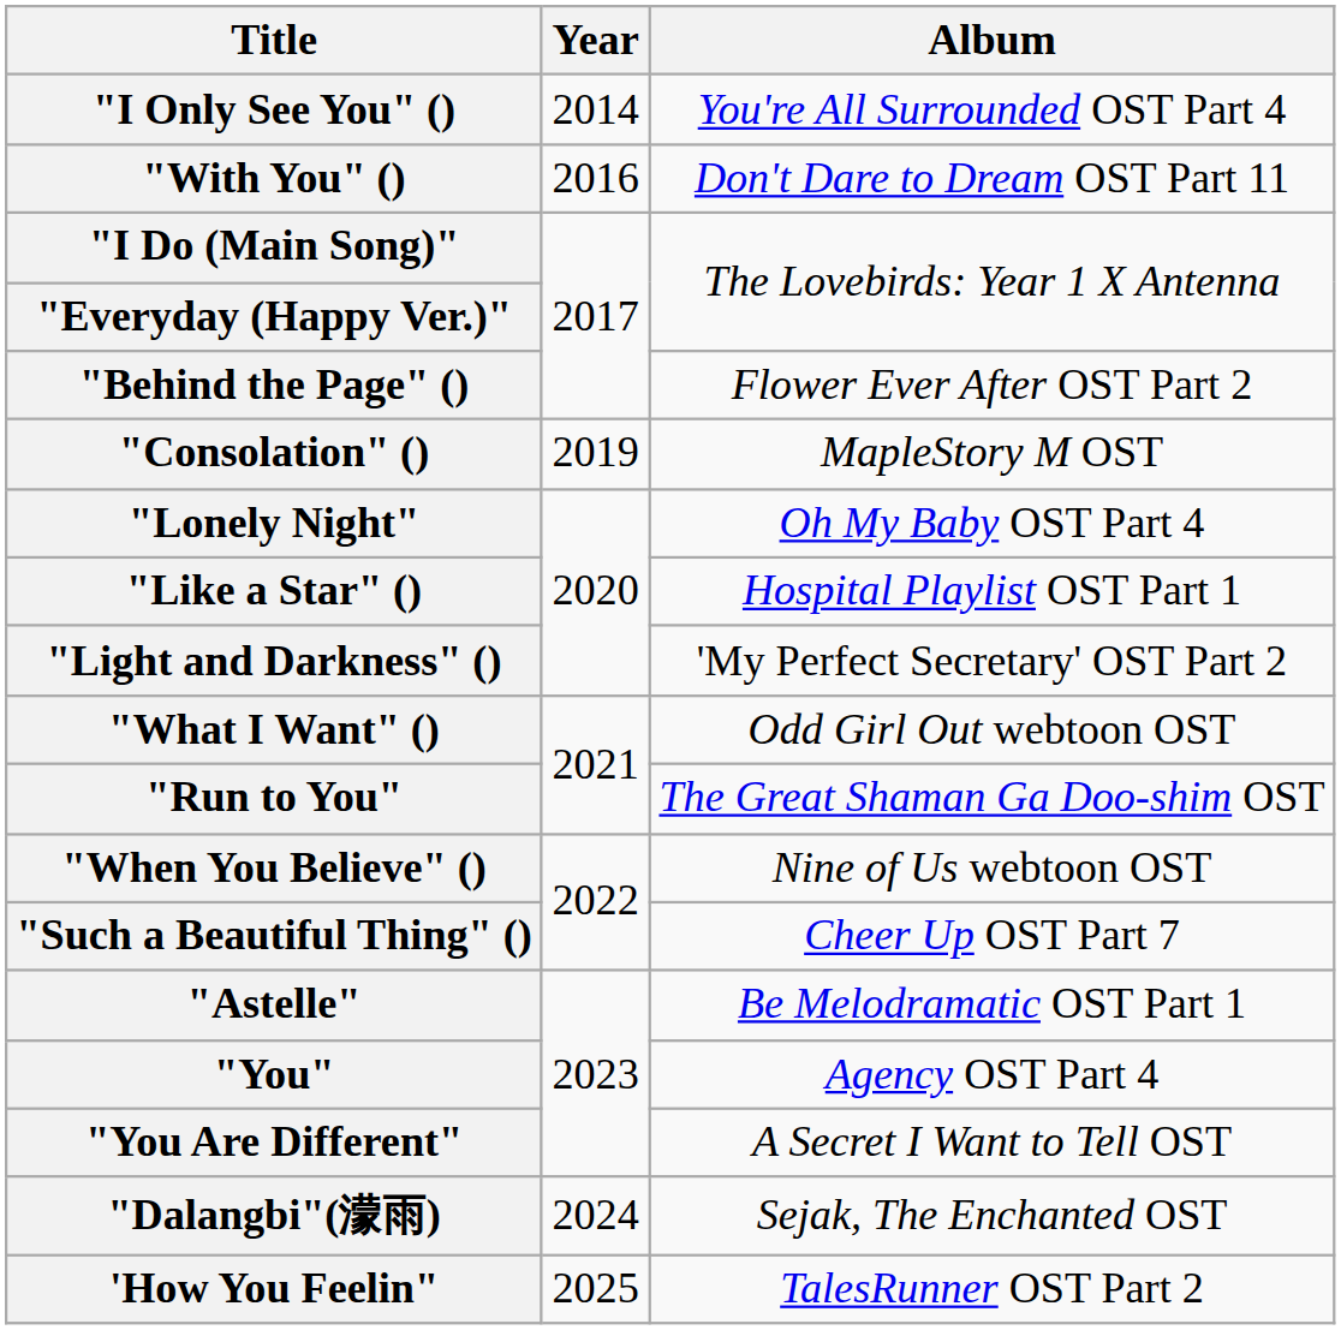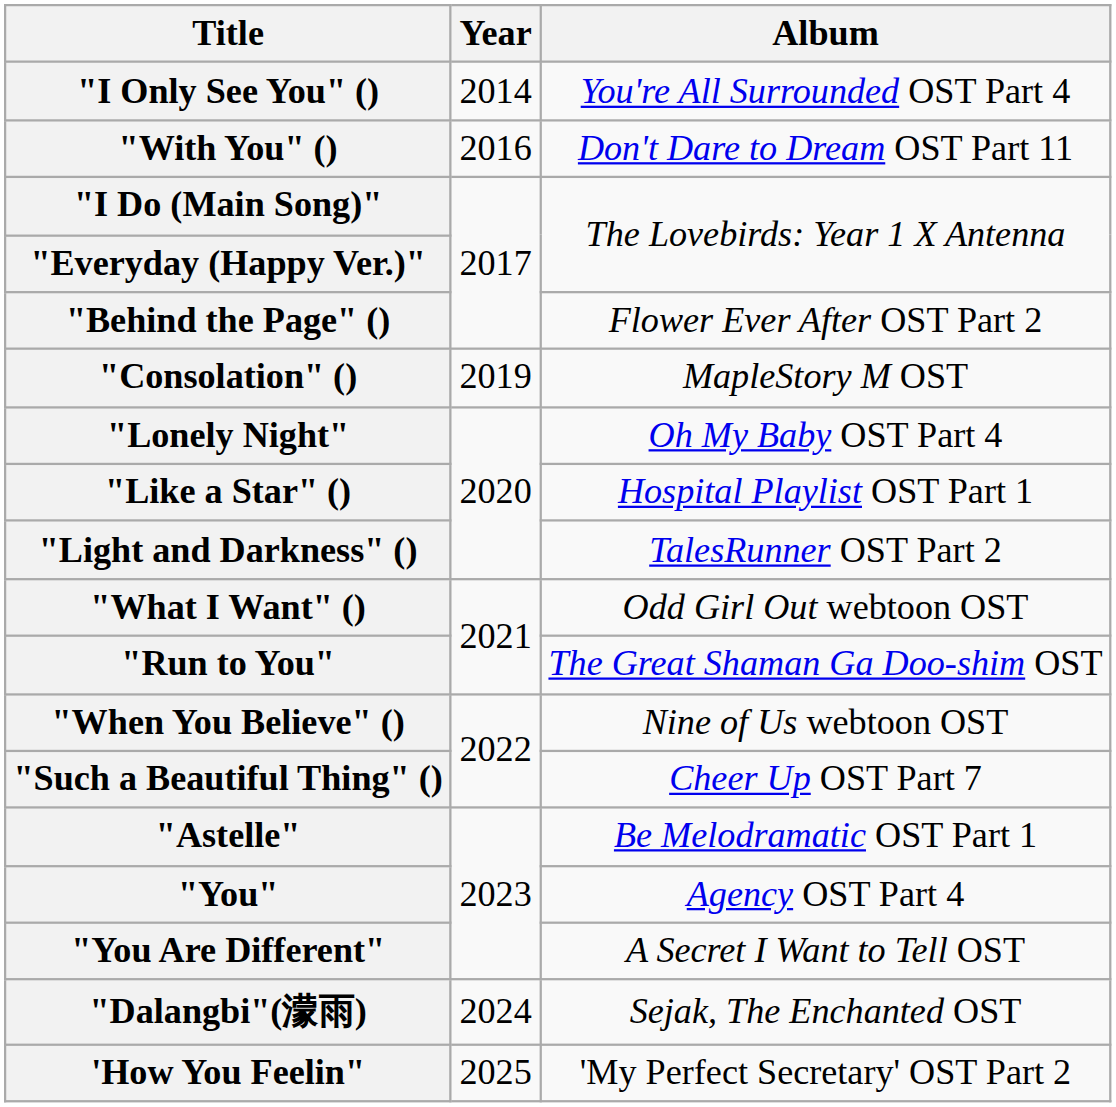"Light and Darkness" () | Album: 'My Perfect Secretary' OST Part 2 -> TalesRunner OST Part 2
'How You Feelin" | Album: TalesRunner OST Part 2 -> 'My Perfect Secretary' OST Part 2
